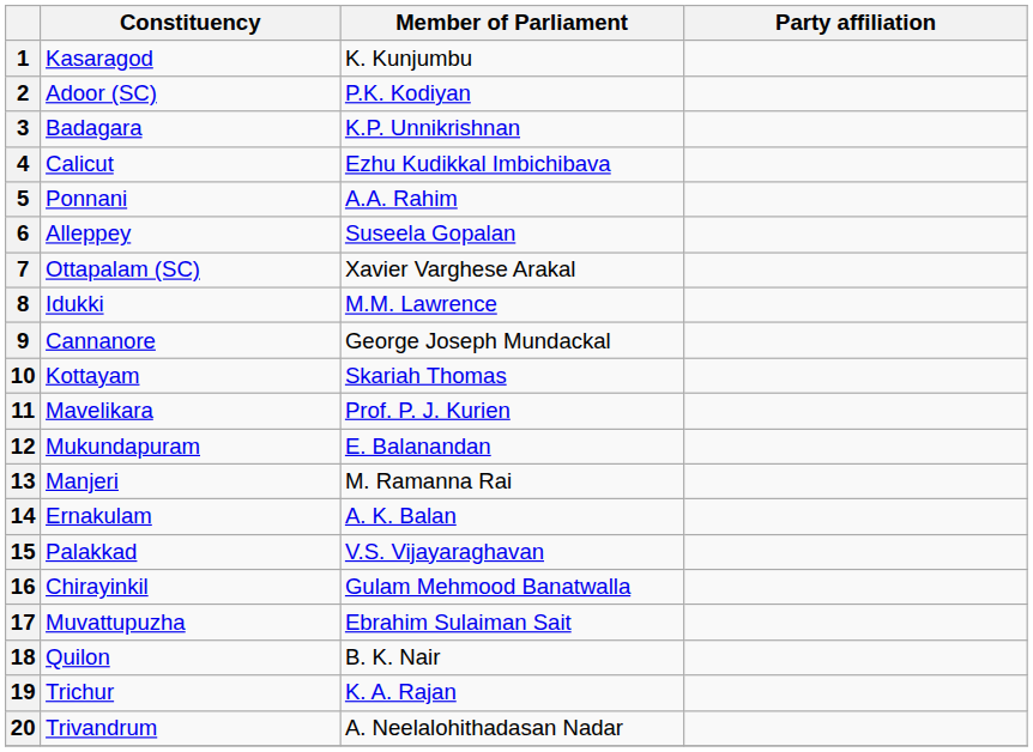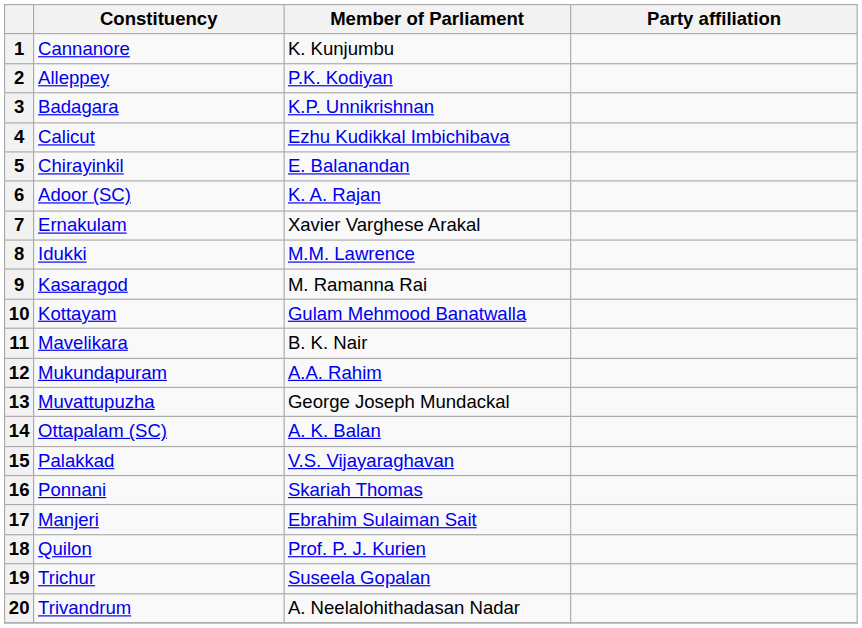1 | Constituency: Kasaragod -> Cannanore
2 | Constituency: Adoor (SC) -> Alleppey
5 | Constituency: Ponnani -> Chirayinkil
5 | Member of Parliament: A.A. Rahim -> E. Balanandan
6 | Constituency: Alleppey -> Adoor (SC)
6 | Member of Parliament: Suseela Gopalan -> K. A. Rajan
7 | Constituency: Ottapalam (SC) -> Ernakulam
9 | Constituency: Cannanore -> Kasaragod
9 | Member of Parliament: George Joseph Mundackal -> M. Ramanna Rai
10 | Member of Parliament: Skariah Thomas -> Gulam Mehmood Banatwalla
11 | Member of Parliament: Prof. P. J. Kurien -> B. K. Nair
12 | Member of Parliament: E. Balanandan -> A.A. Rahim
13 | Constituency: Manjeri -> Muvattupuzha
13 | Member of Parliament: M. Ramanna Rai -> George Joseph Mundackal
14 | Constituency: Ernakulam -> Ottapalam (SC)
16 | Constituency: Chirayinkil -> Ponnani
16 | Member of Parliament: Gulam Mehmood Banatwalla -> Skariah Thomas
17 | Constituency: Muvattupuzha -> Manjeri
18 | Member of Parliament: B. K. Nair -> Prof. P. J. Kurien
19 | Member of Parliament: K. A. Rajan -> Suseela Gopalan
